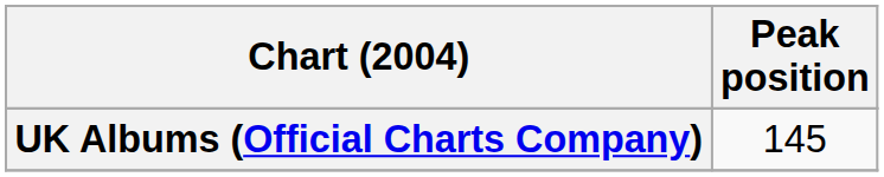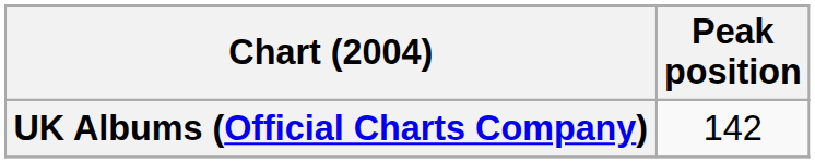UK Albums (Official Charts Company) | Peak position: 145 -> 142
